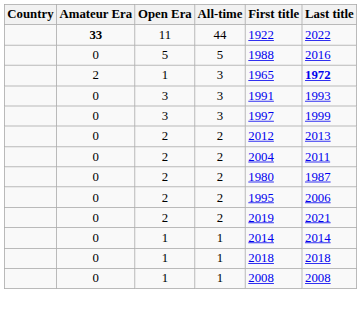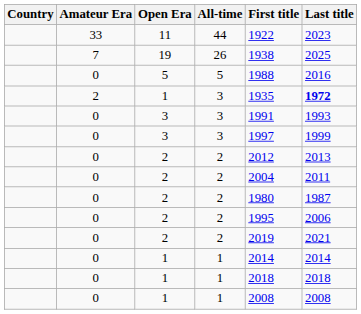11 | Amateur Era: bold -> normal
11 | Last title: 2022 -> 2023
+ row: 7 | 19 | 26 | 1938 | 2025
1 / 3 | First title: 1965 -> 1935
